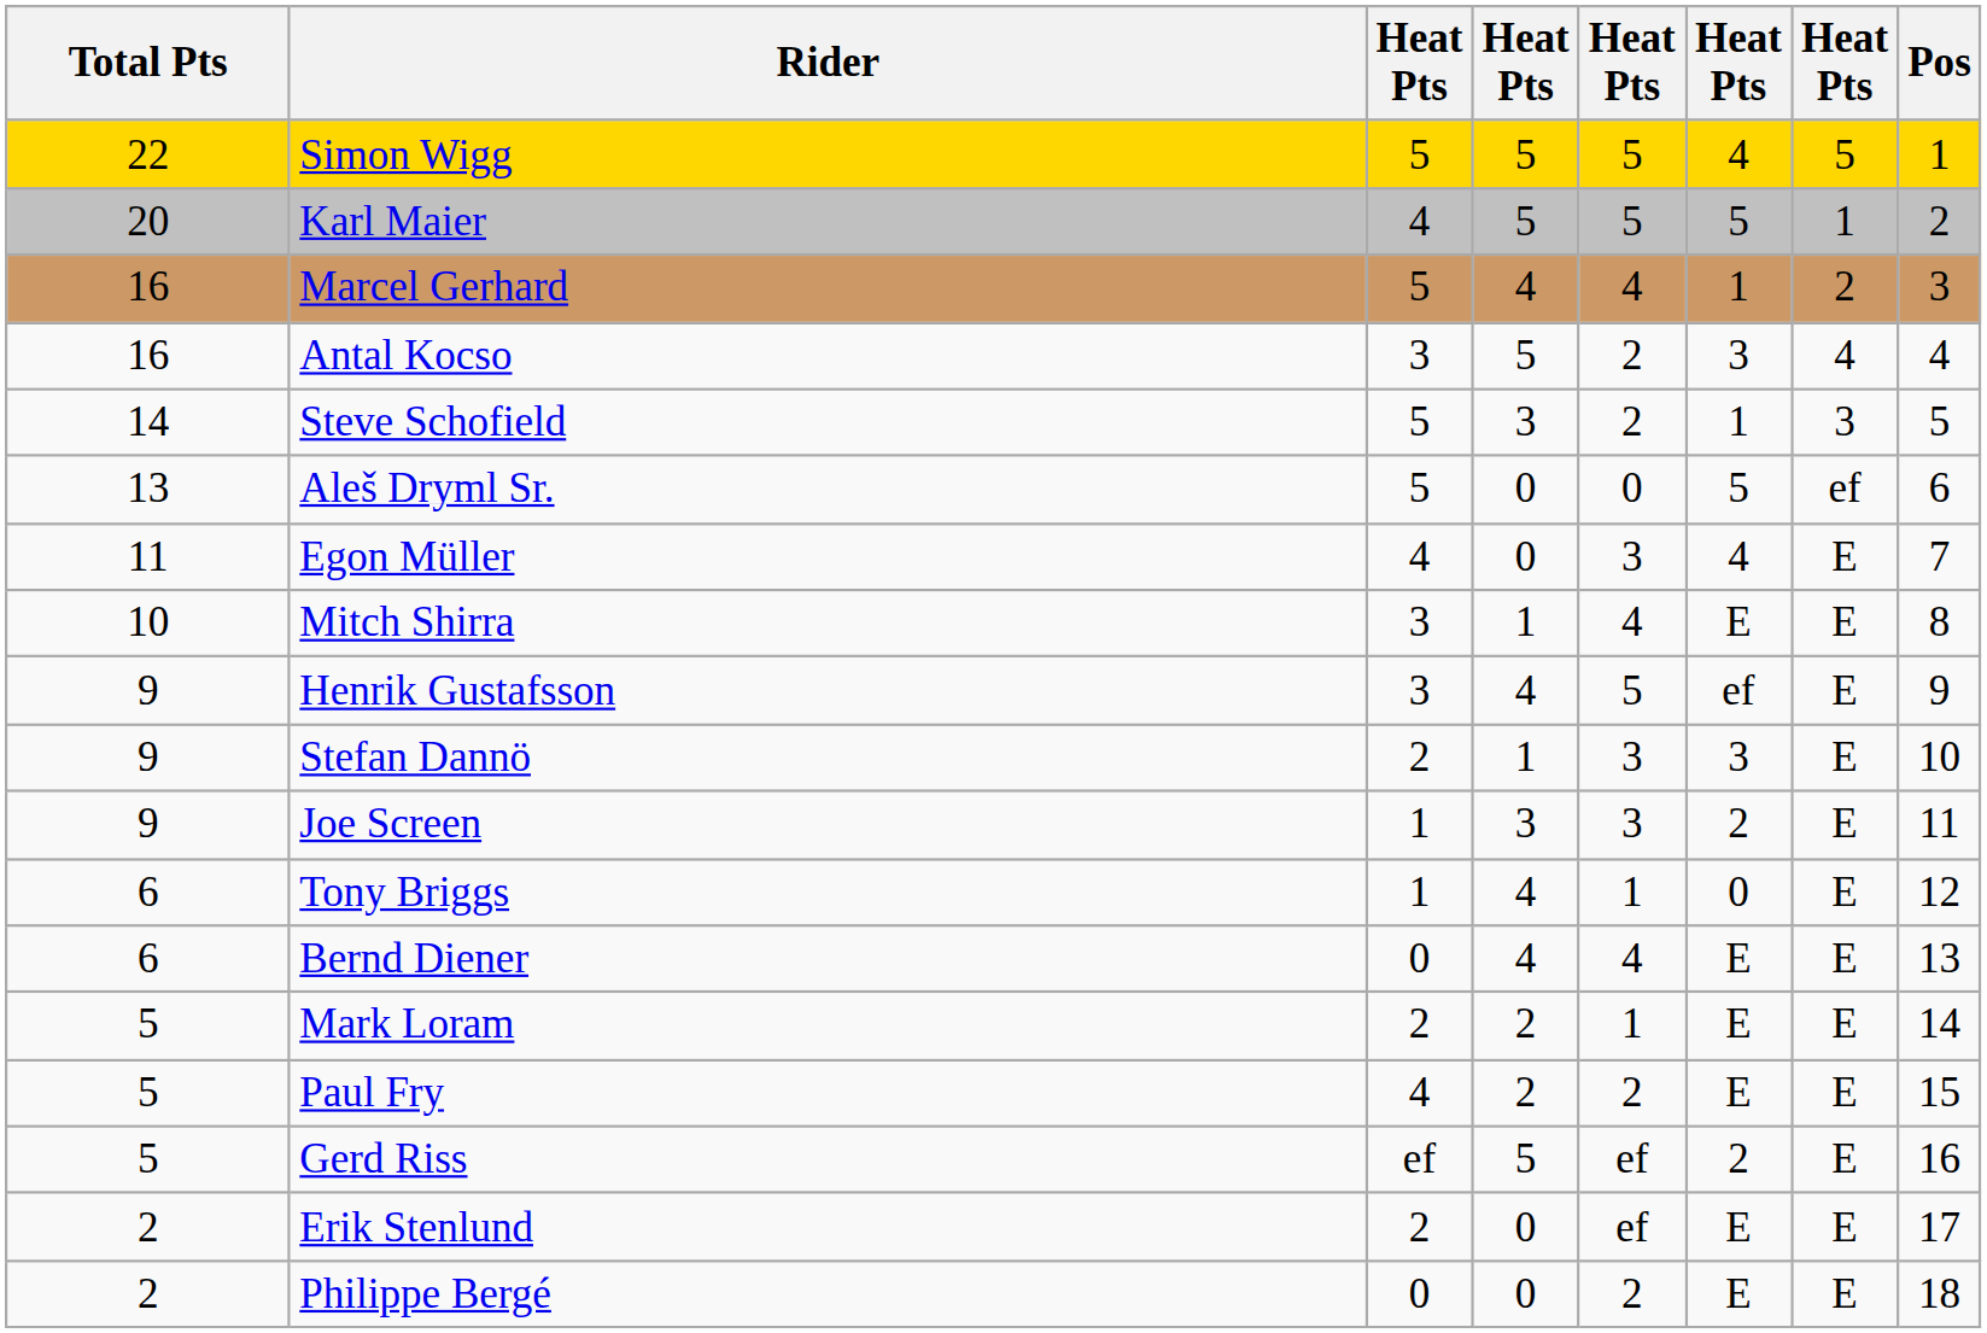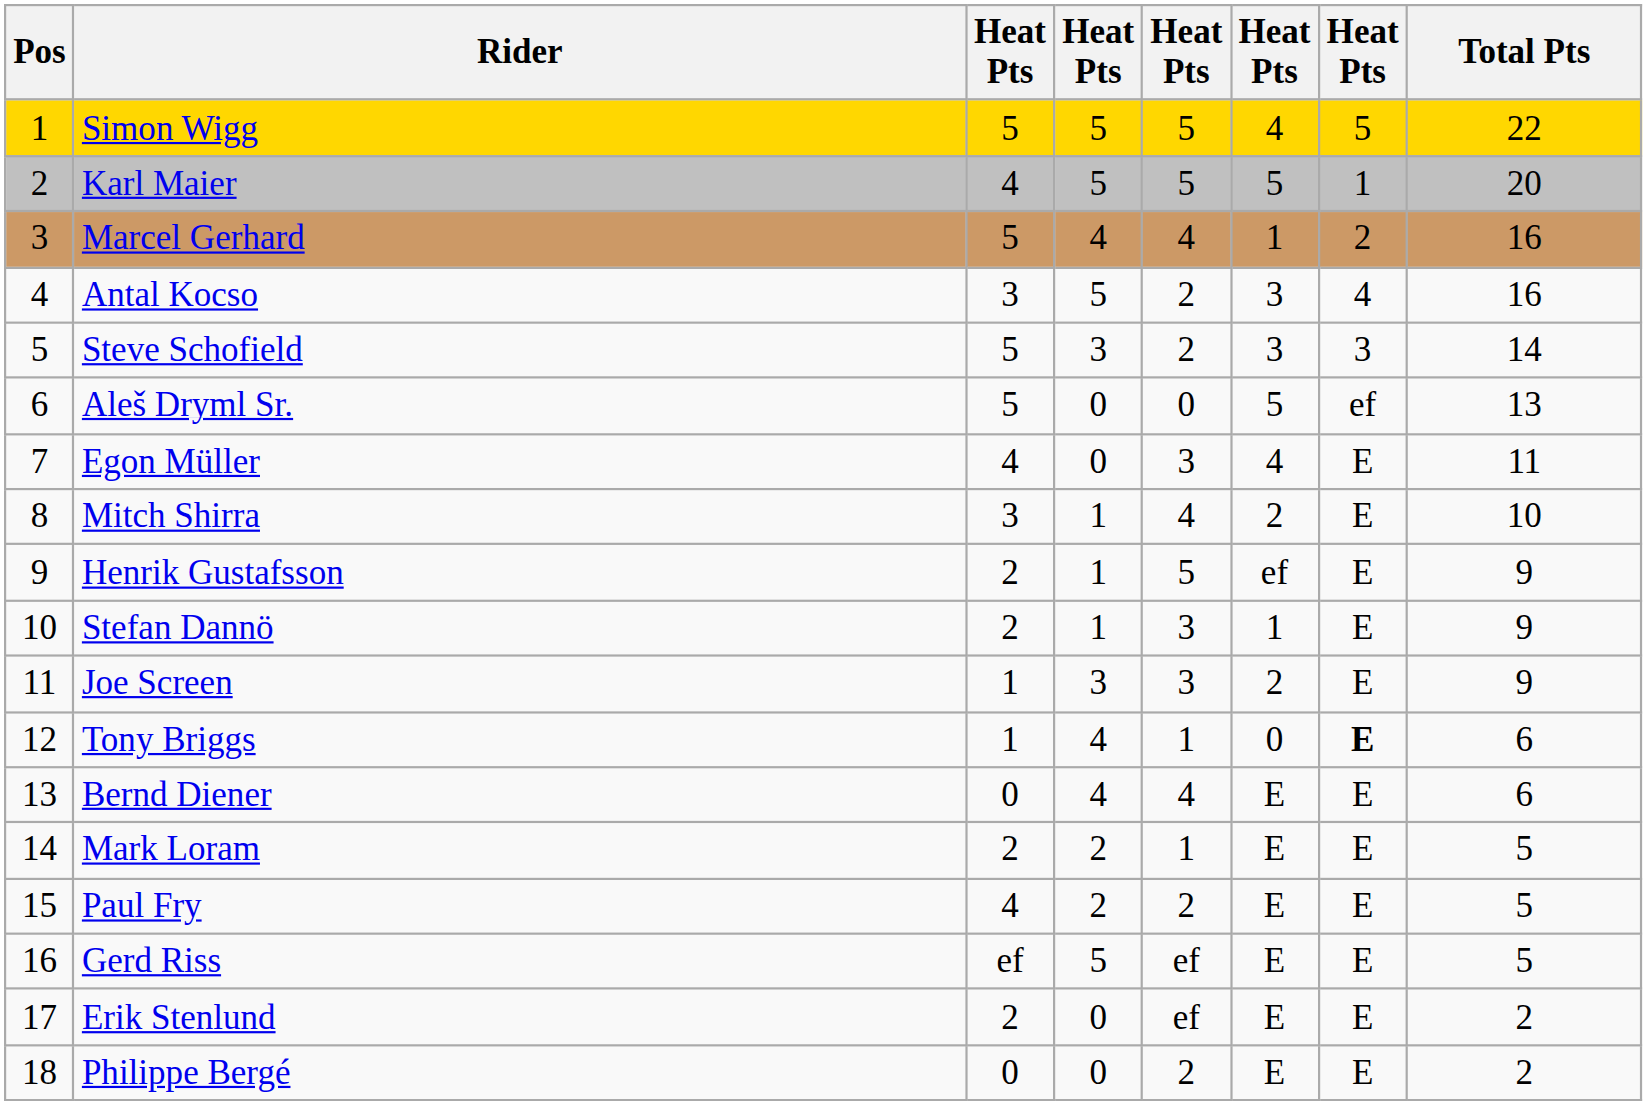columns swapped: Pos <-> Total Pts
Steve Schofield | column 6: 1 -> 3
Mitch Shirra | column 6: E -> 2
Henrik Gustafsson | column 3: 3 -> 2
Henrik Gustafsson | column 4: 4 -> 1
Stefan Dannö | column 6: 3 -> 1
Tony Briggs | column 7: normal -> bold
Gerd Riss | column 6: 2 -> E
